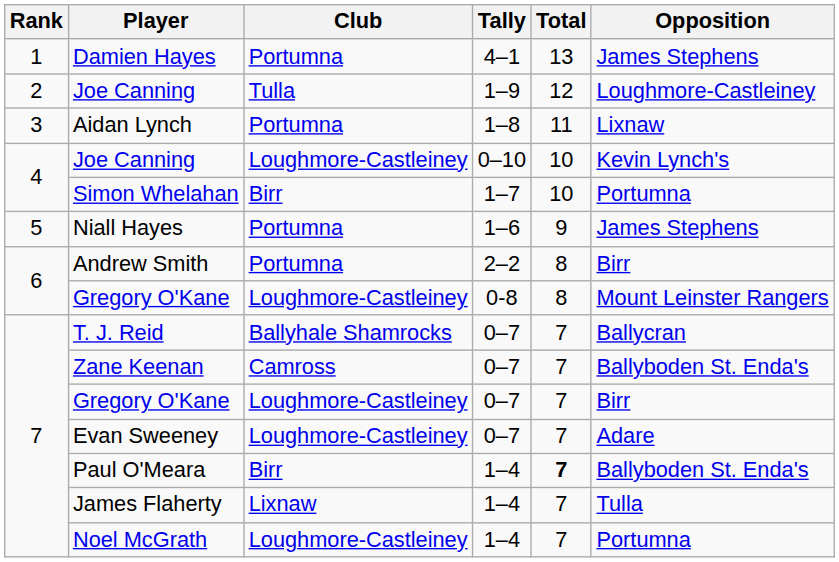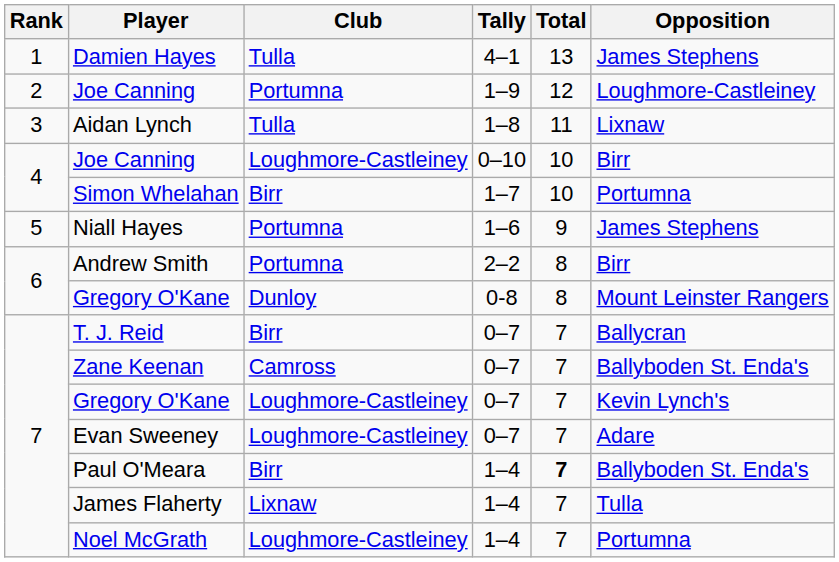Damien Hayes | Club: Portumna -> Tulla
Joe Canning / 1–9 | Club: Tulla -> Portumna
Aidan Lynch | Club: Portumna -> Tulla
Joe Canning / 0–10 | Opposition: Kevin Lynch's -> Birr
Gregory O'Kane / 0-8 | Club: Loughmore-Castleiney -> Dunloy
T. J. Reid | Club: Ballyhale Shamrocks -> Birr
Gregory O'Kane / 0–7 | Opposition: Birr -> Kevin Lynch's
